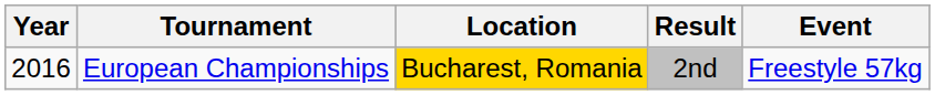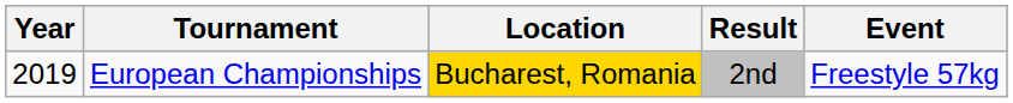European Championships | Year: 2016 -> 2019
